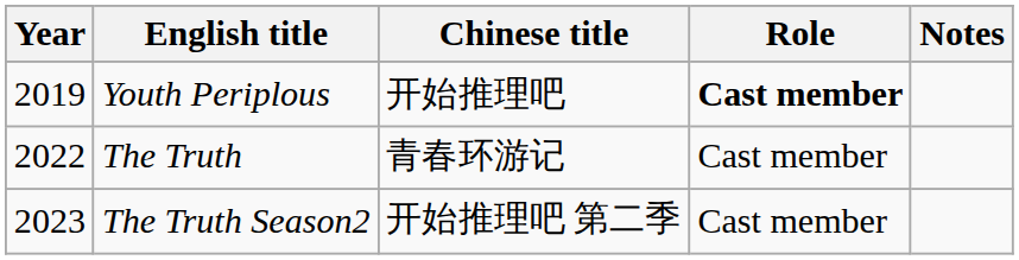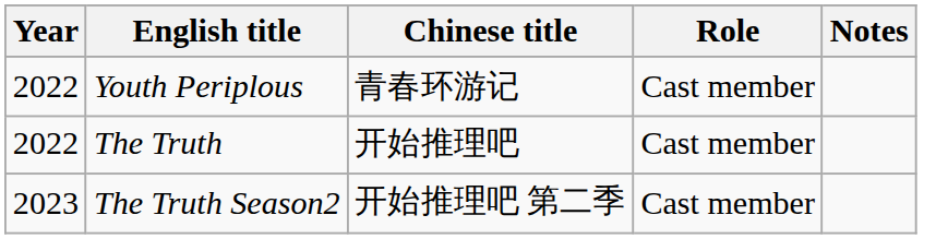Youth Periplous | Year: 2019 -> 2022
Youth Periplous | Chinese title: 开始推理吧 -> 青春环游记
Youth Periplous | Role: bold -> normal
The Truth | Chinese title: 青春环游记 -> 开始推理吧
